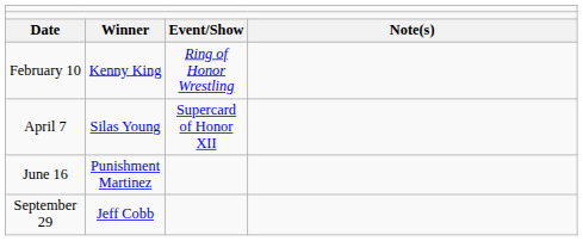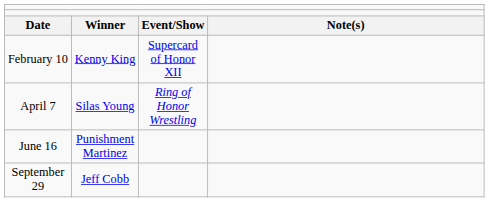February 10 | column 3: Ring of Honor Wrestling -> Supercard of Honor XII
April 7 | column 3: Supercard of Honor XII -> Ring of Honor Wrestling
